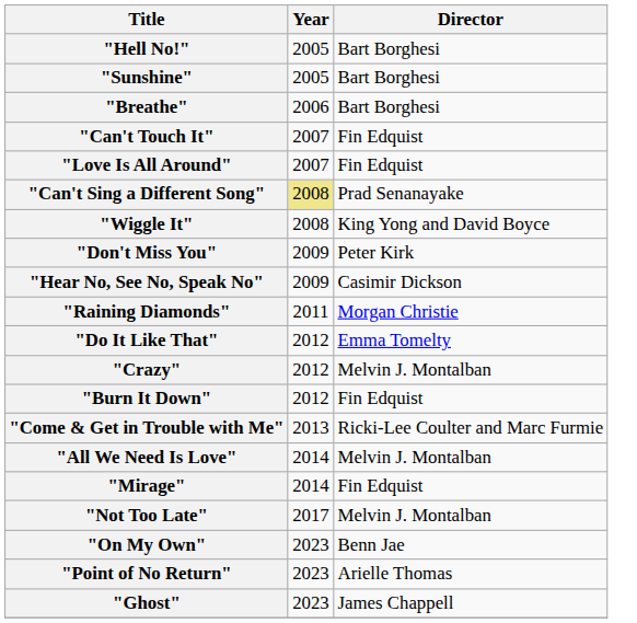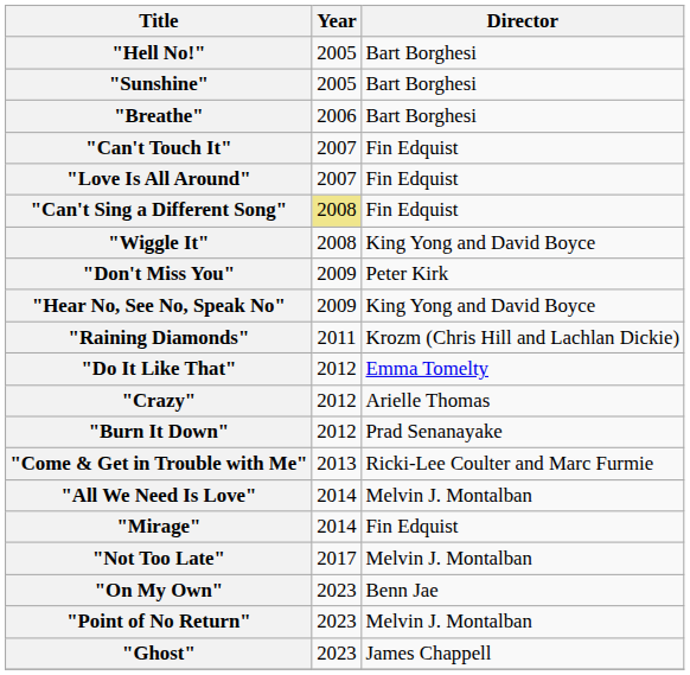"Can't Sing a Different Song" | Director: Prad Senanayake -> Fin Edquist
"Hear No, See No, Speak No" | Director: Casimir Dickson -> King Yong and David Boyce
"Raining Diamonds" | Director: Morgan Christie -> Krozm (Chris Hill and Lachlan Dickie)
"Crazy" | Director: Melvin J. Montalban -> Arielle Thomas
"Burn It Down" | Director: Fin Edquist -> Prad Senanayake
"Point of No Return" | Director: Arielle Thomas -> Melvin J. Montalban
